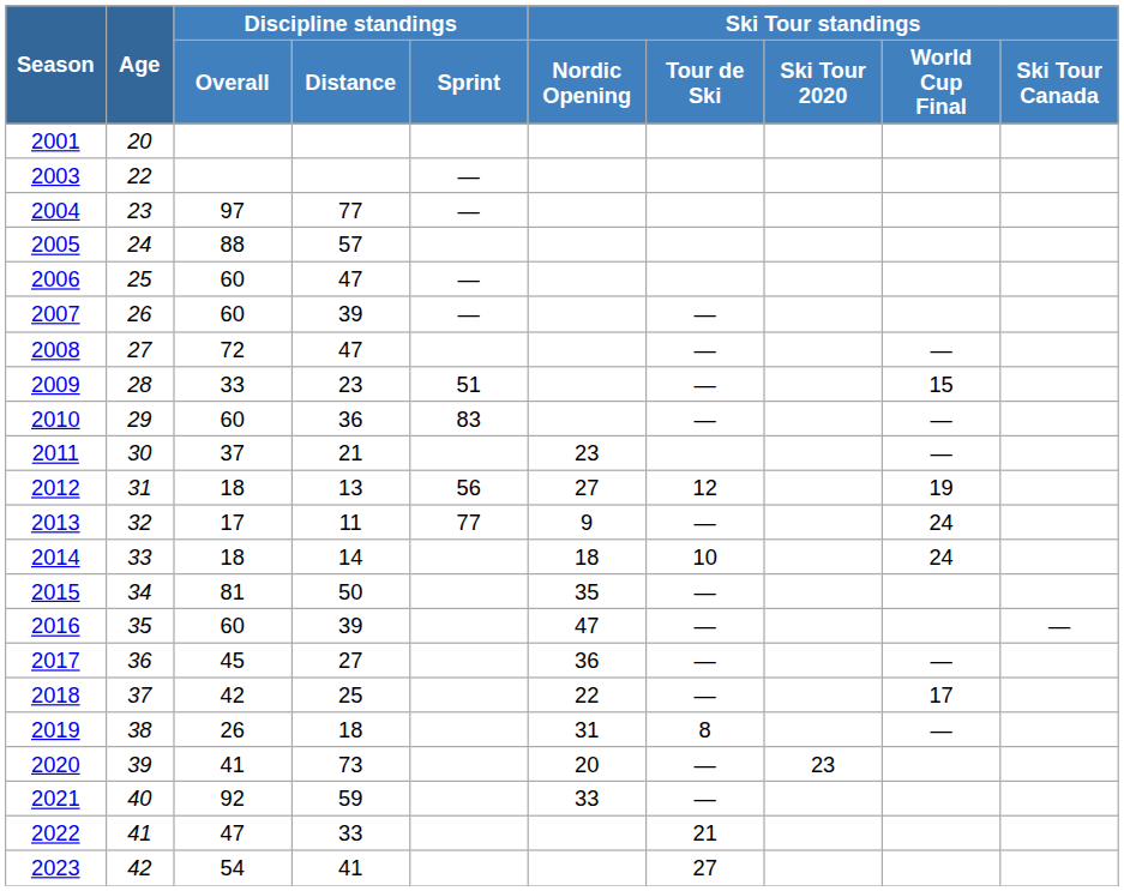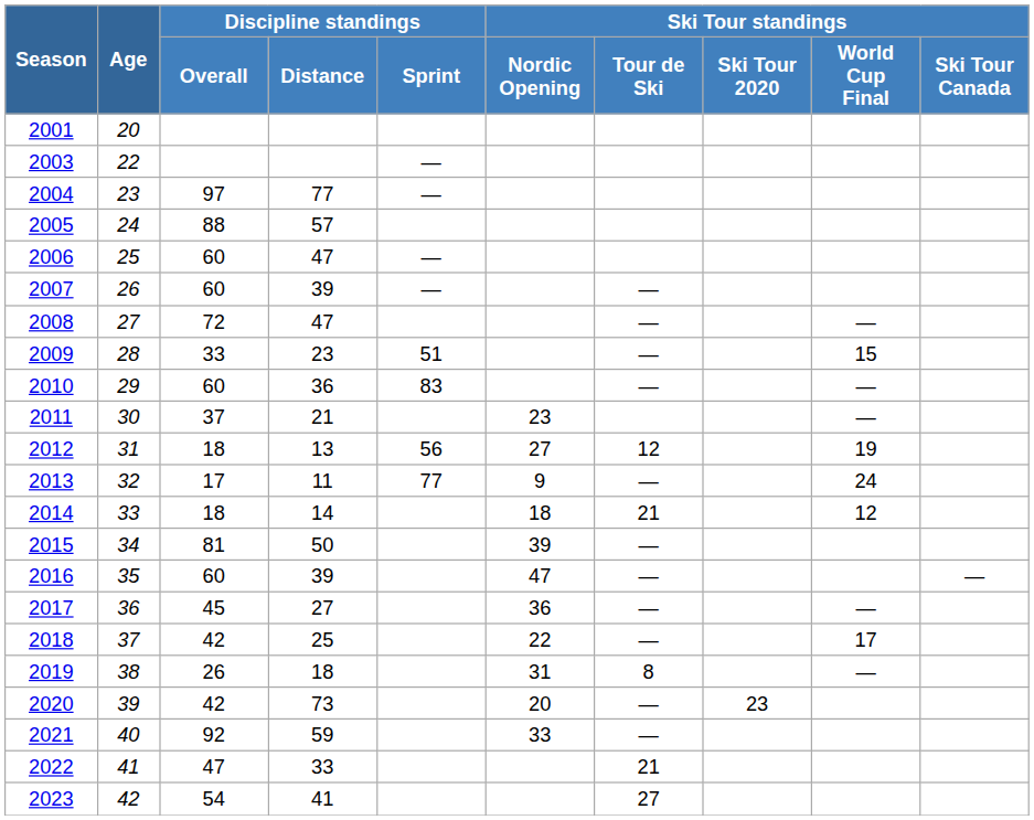2014 | Ski Tour standings / Tour de Ski: 10 -> 21
2014 | Ski Tour standings / World Cup Final: 24 -> 12
2015 | Ski Tour standings / Nordic Opening: 35 -> 39
2020 | Discipline standings / Overall: 41 -> 42
